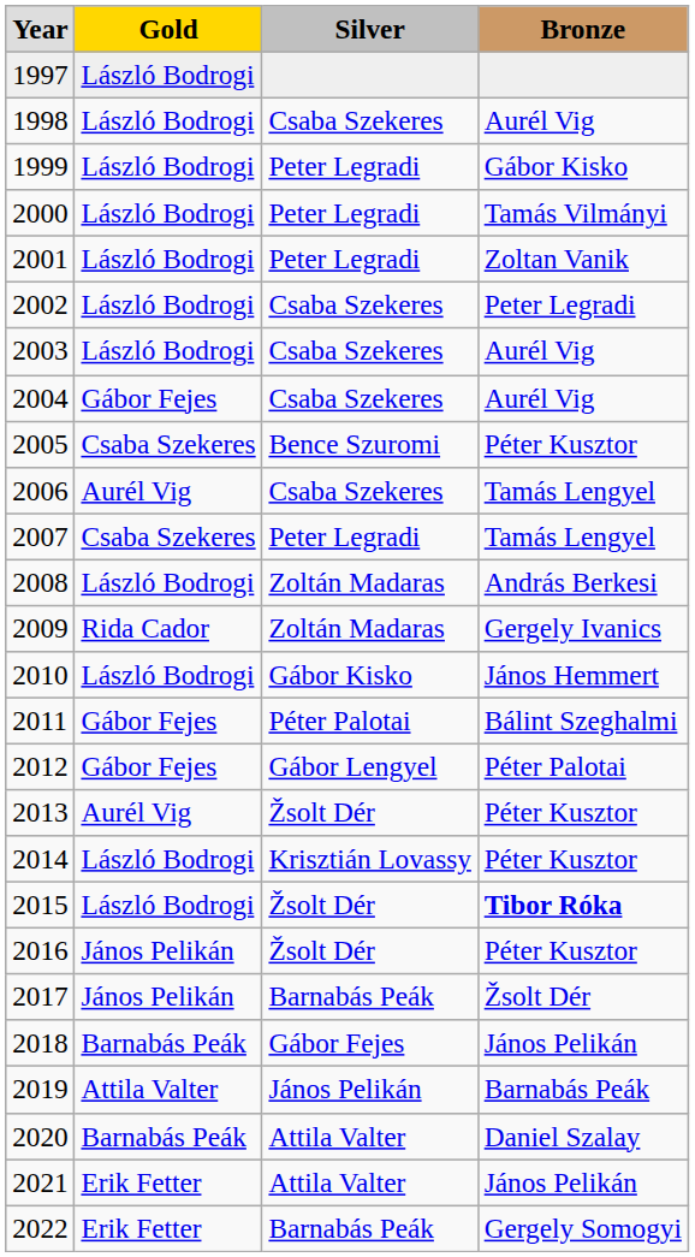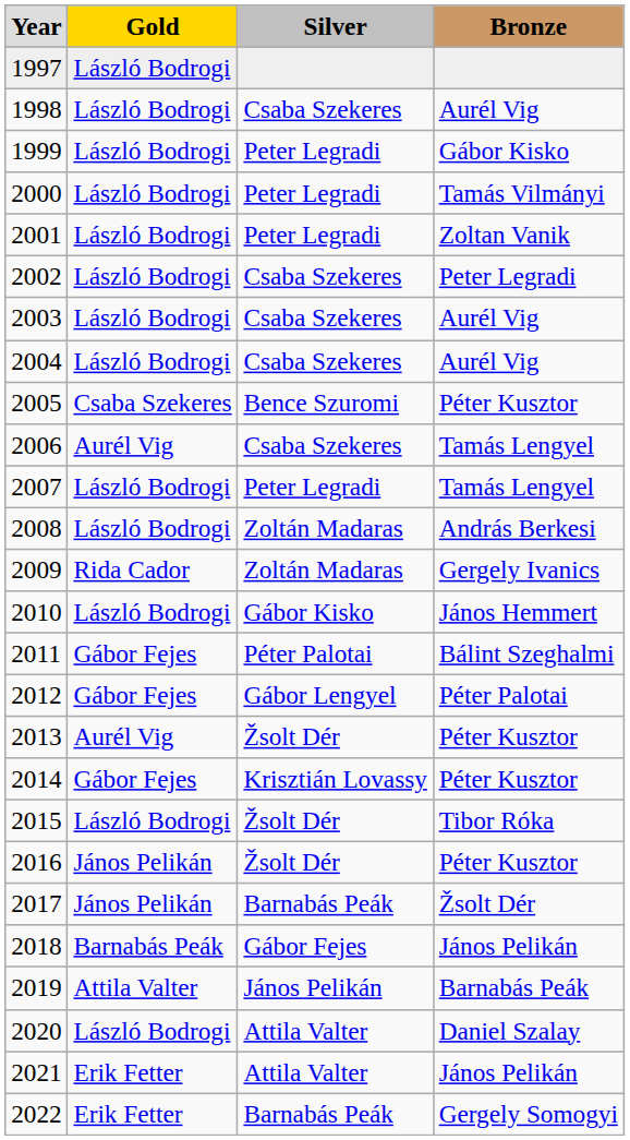2004 | column 2: Gábor Fejes -> László Bodrogi
2007 | column 2: Csaba Szekeres -> László Bodrogi
2014 | column 2: László Bodrogi -> Gábor Fejes
2015 | column 4: bold -> normal
2020 | column 2: Barnabás Peák -> László Bodrogi
